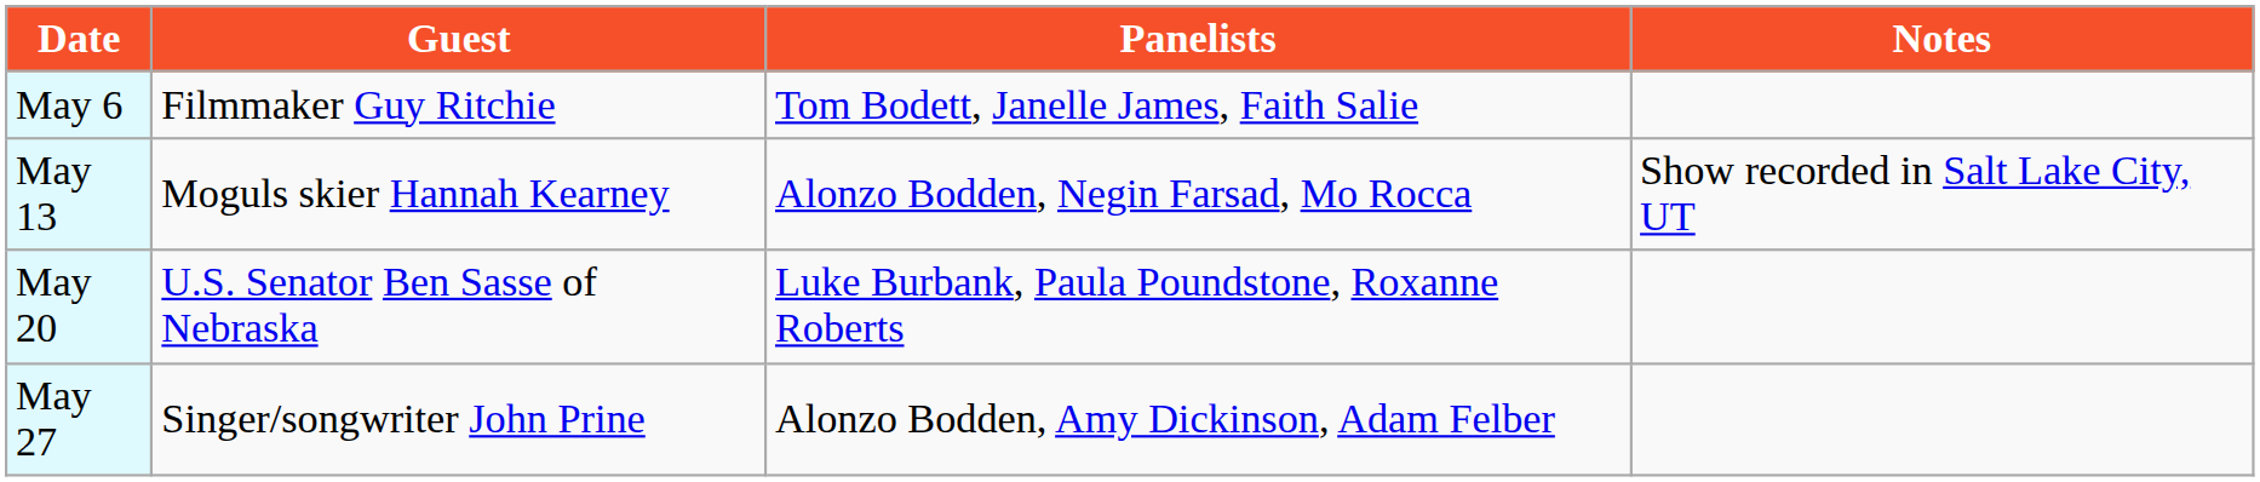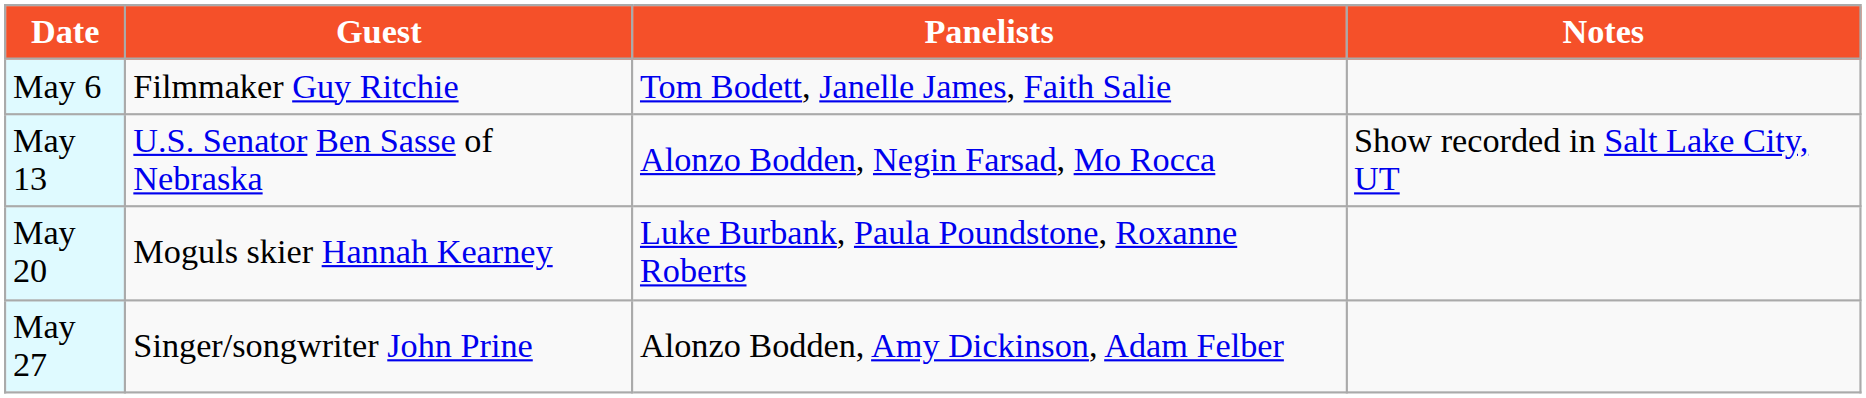May 13 | Guest: Moguls skier Hannah Kearney -> U.S. Senator Ben Sasse of Nebraska
May 20 | Guest: U.S. Senator Ben Sasse of Nebraska -> Moguls skier Hannah Kearney
